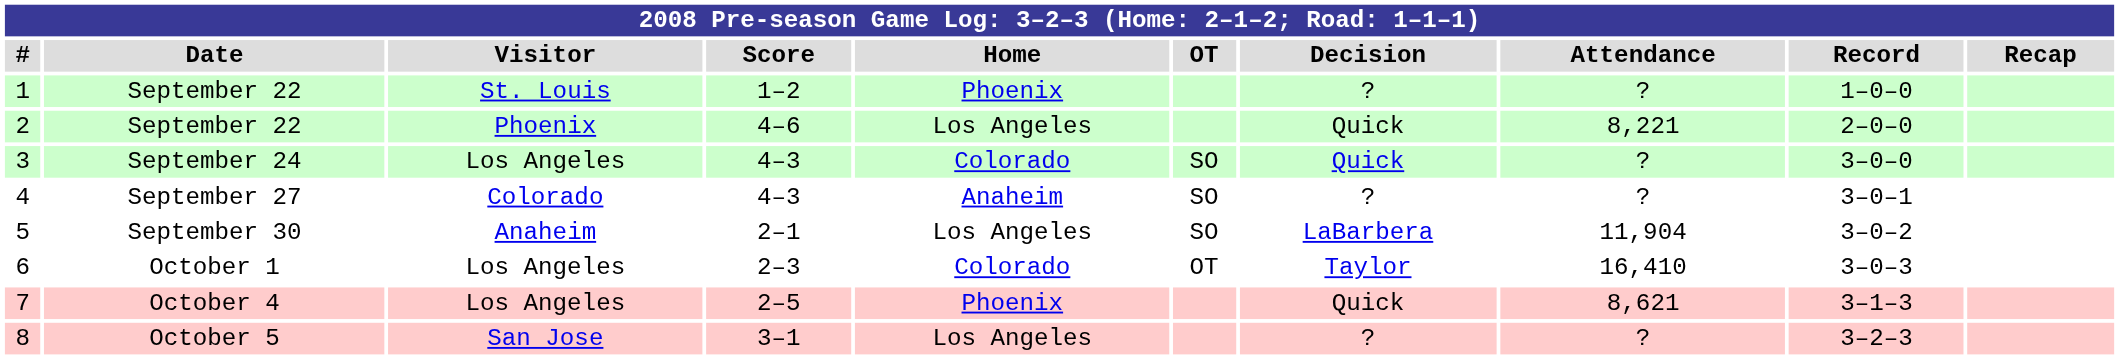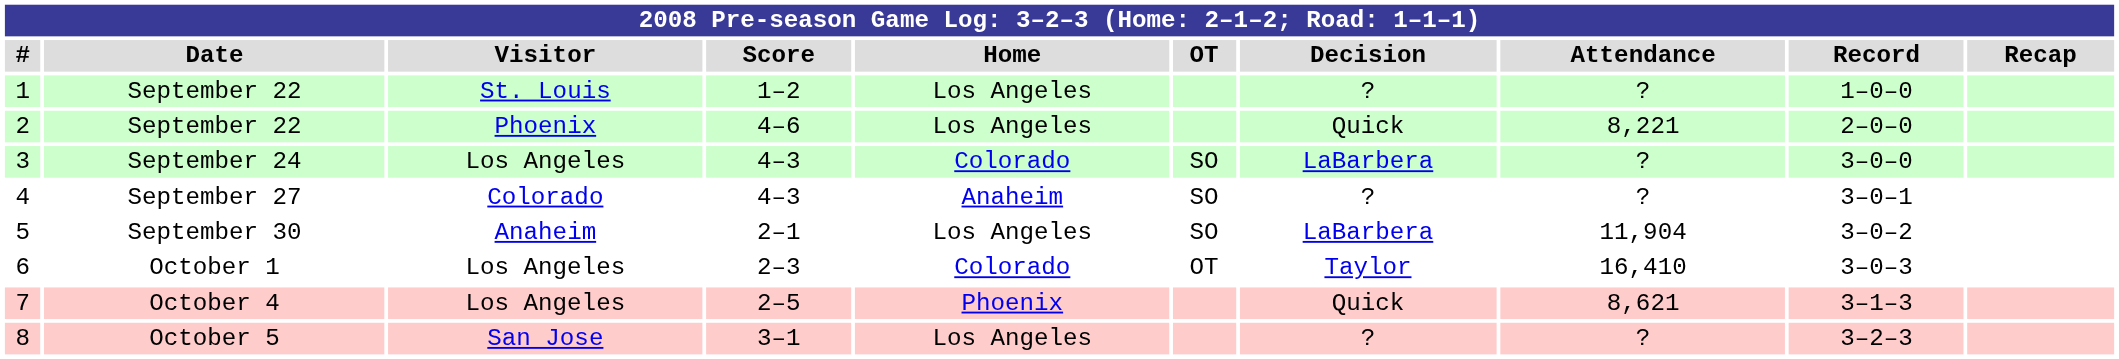1 | Home: Phoenix -> Los Angeles
3 | Decision: Quick -> LaBarbera
